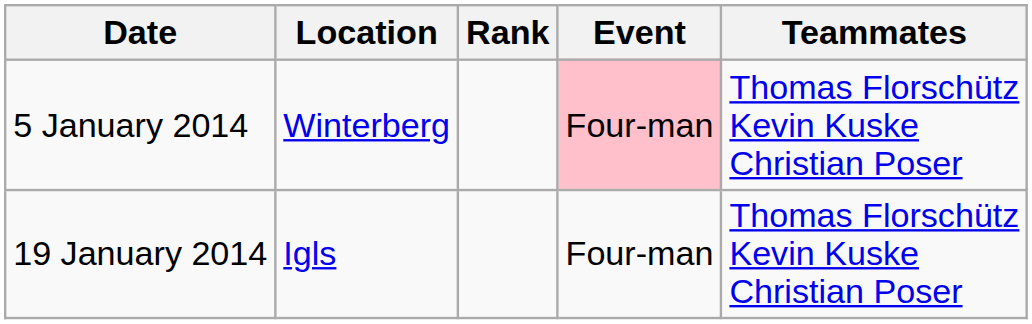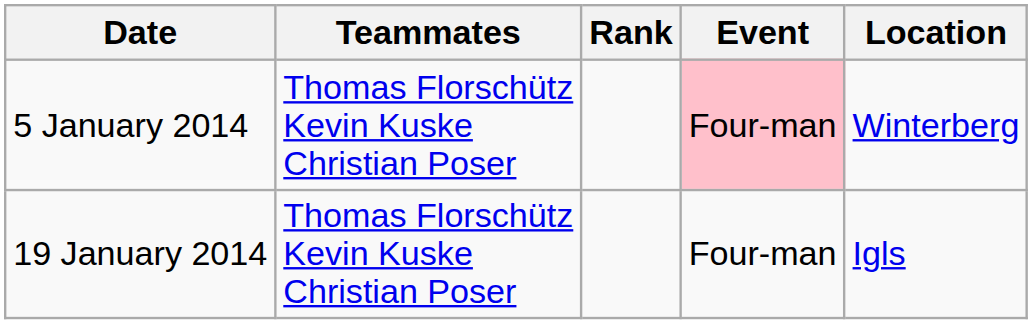columns swapped: Location <-> Teammates
